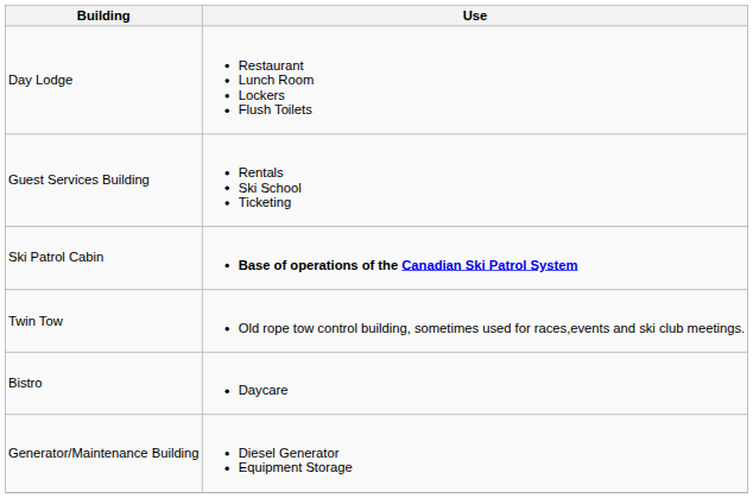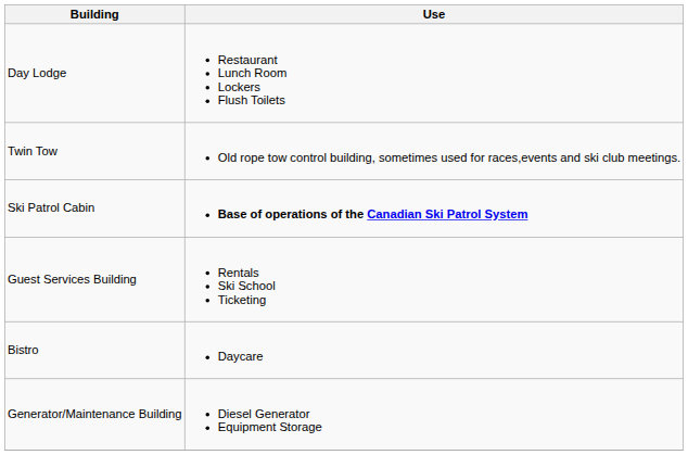rows swapped: Guest Services Building <-> Twin Tow
